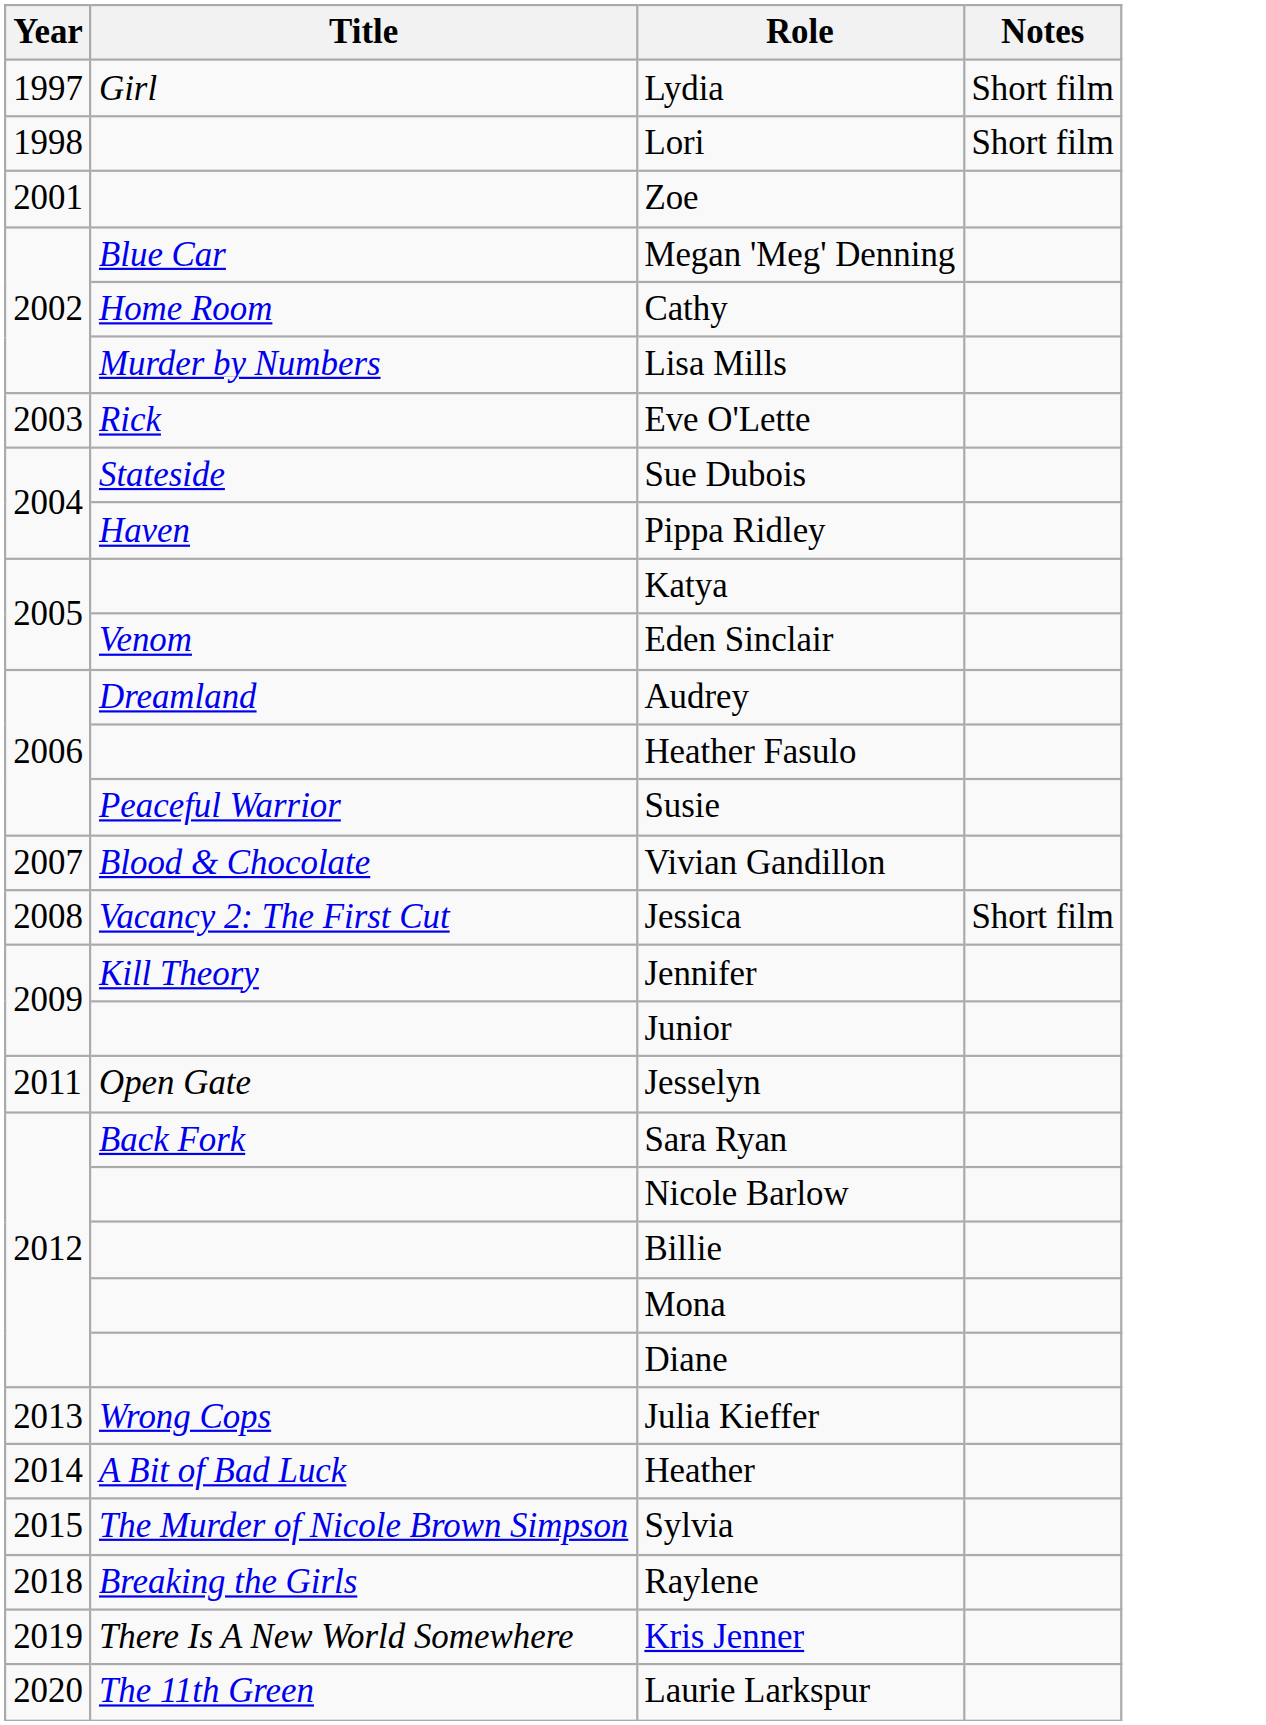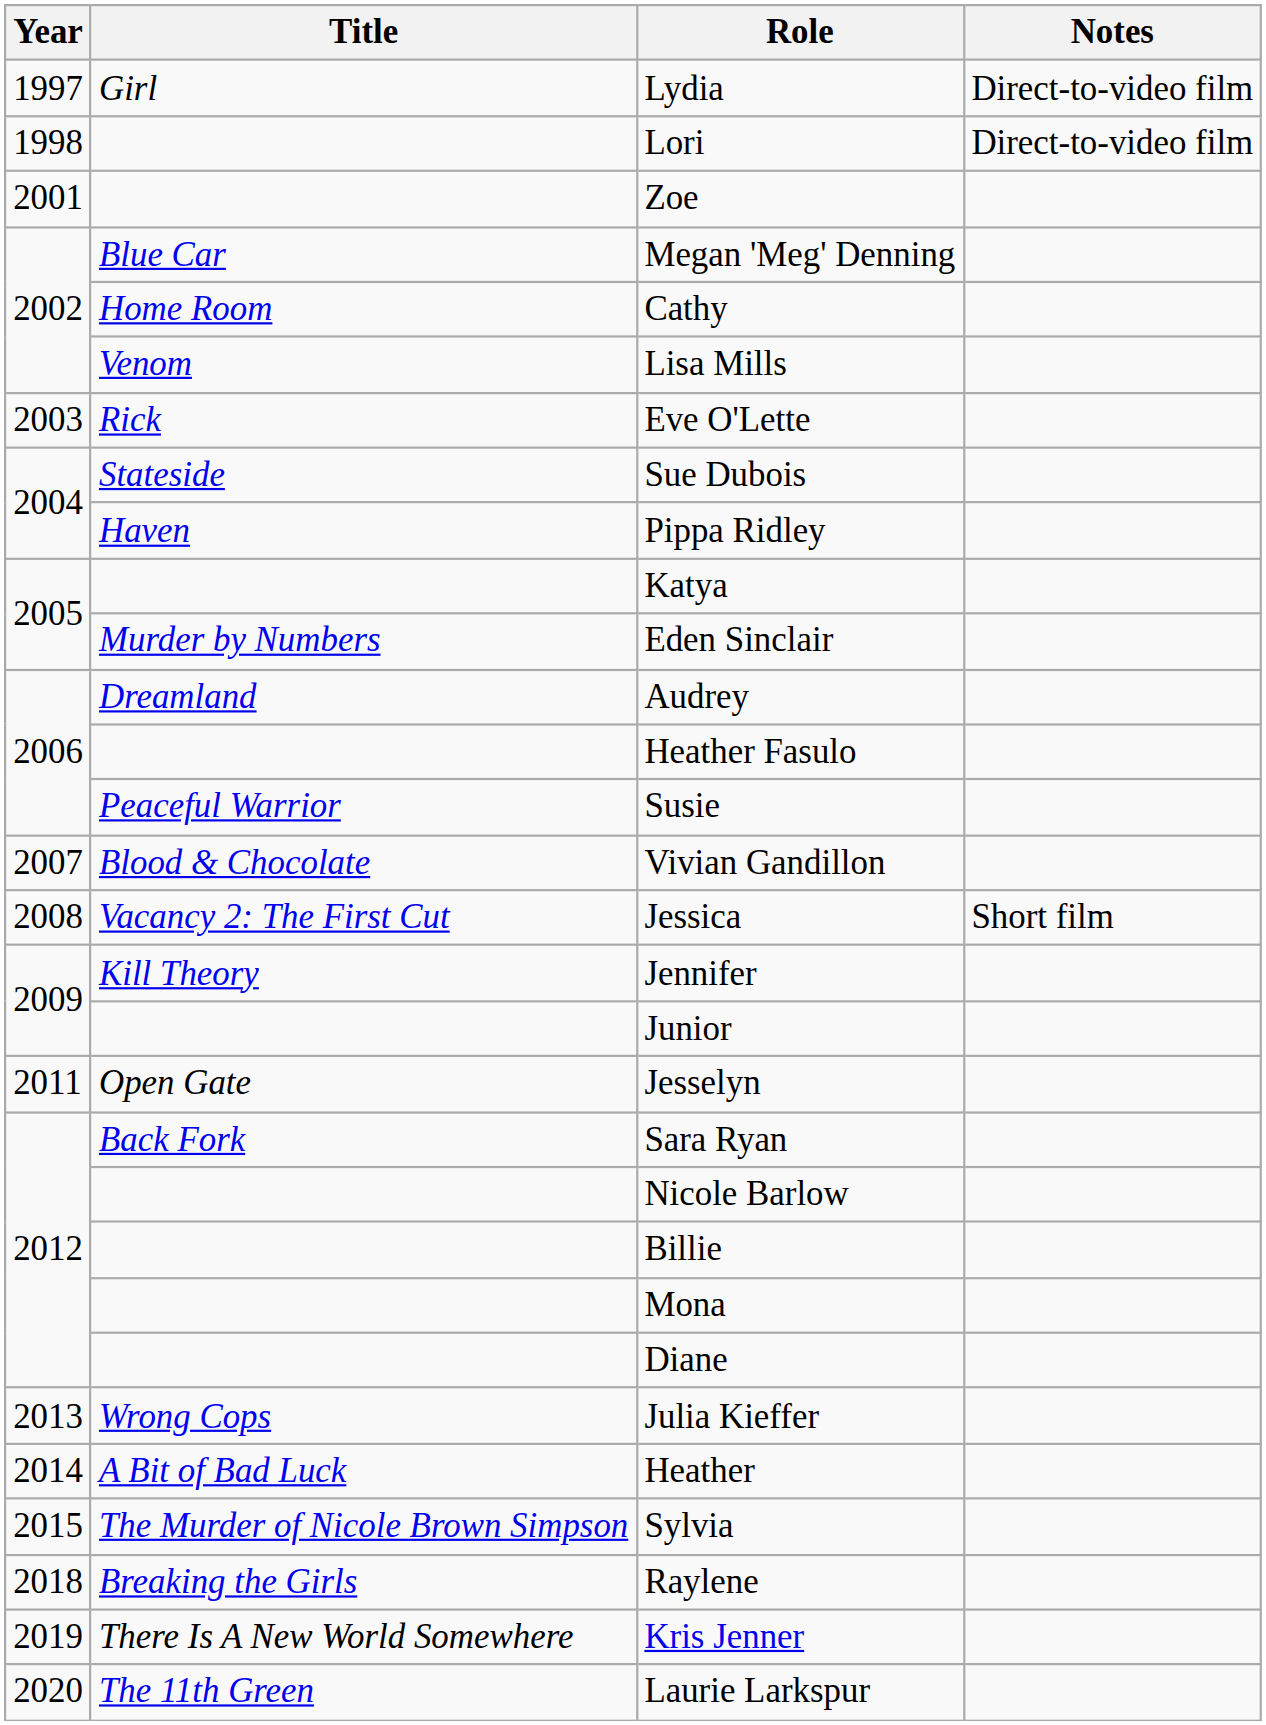Lydia | Notes: Short film -> Direct-to-video film
Lori | Notes: Short film -> Direct-to-video film
Lisa Mills | Title: Murder by Numbers -> Venom
Eden Sinclair | Title: Venom -> Murder by Numbers
